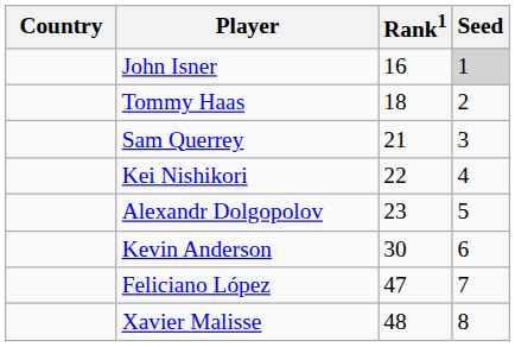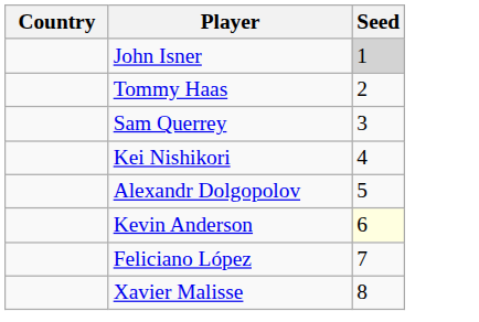- column: Rank1 | 16 | 18 | 21 | 22 | 23 | 30 | 47 | 48
Kevin Anderson | Seed: no background -> lightyellow background
